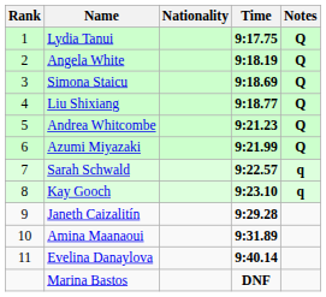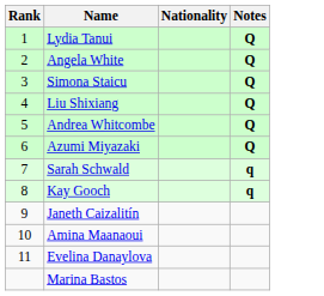- column: Time | 9:17.75 | 9:18.19 | 9:18.69 | 9:18.77 | 9:21.23 | 9:21.99 | 9:22.57 | 9:23.10 | 9:29.28 | 9:31.89 | 9:40.14 | DNF
